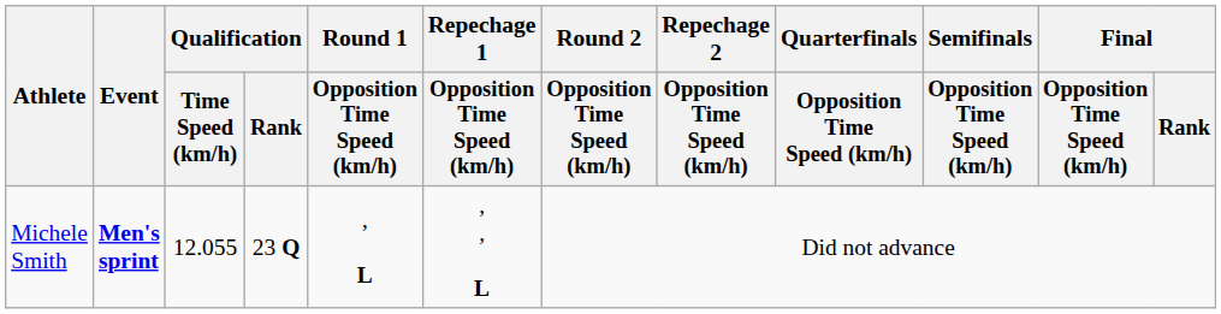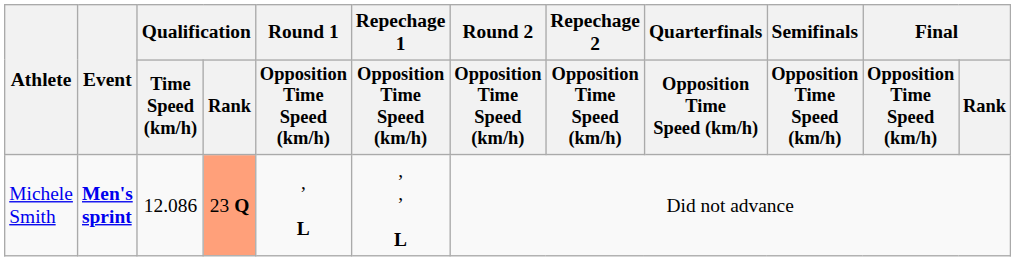Michele Smith | Qualification / Time Speed (km/h): 12.055 -> 12.086
Michele Smith | Qualification / Rank: no background -> lightsalmon background
